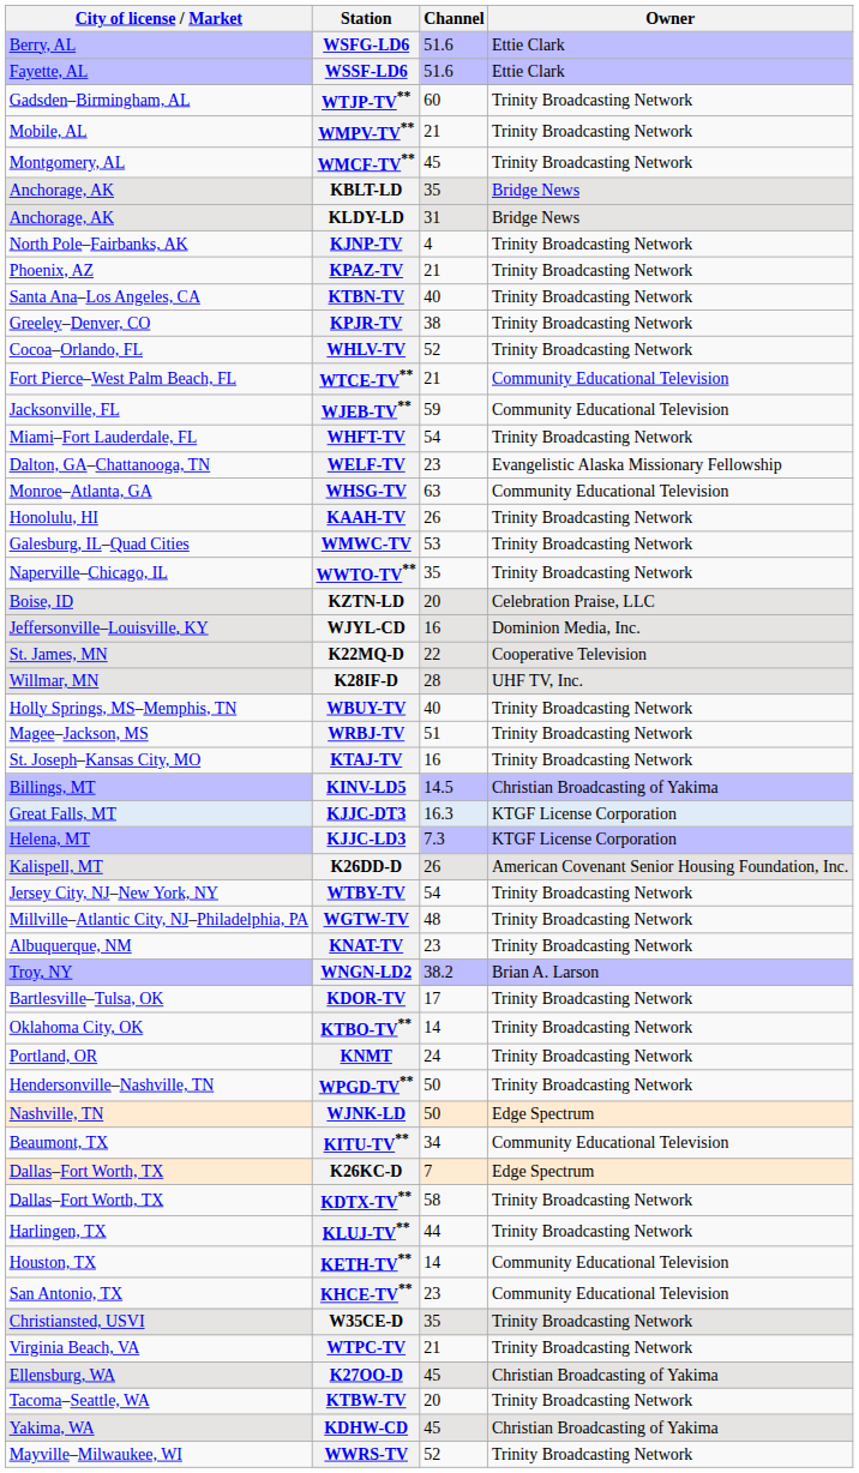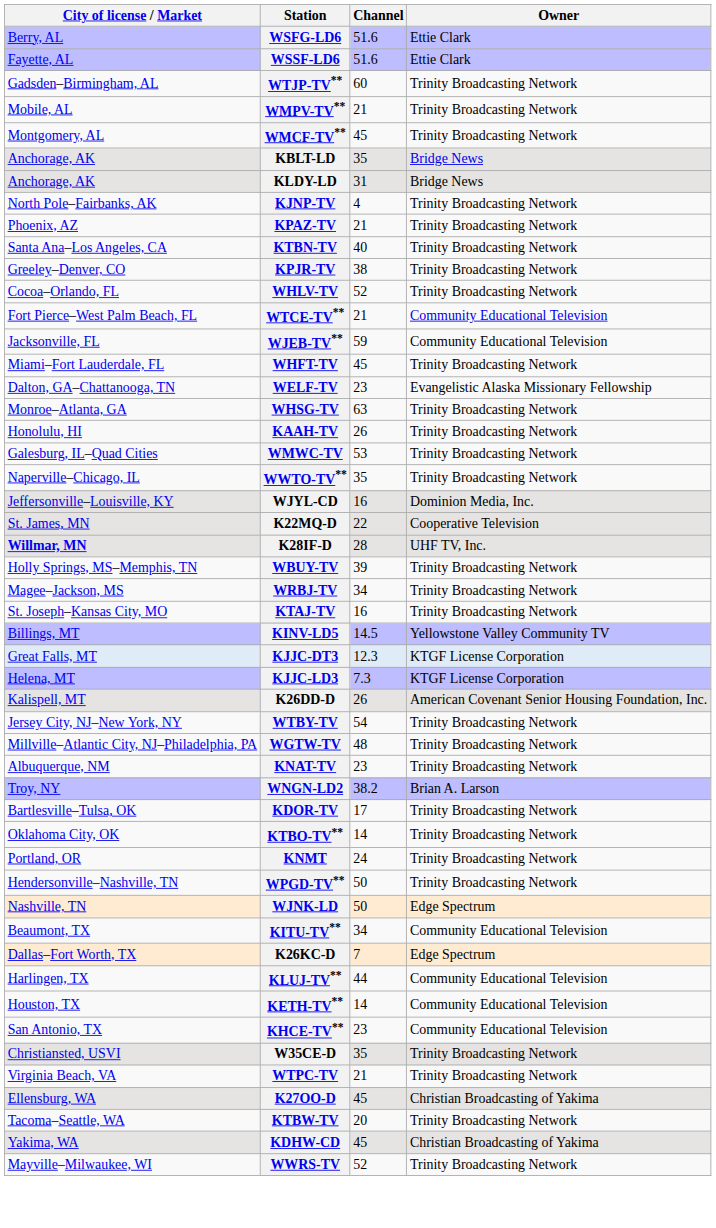WHFT-TV | Channel: 54 -> 45
WHSG-TV | Owner: Community Educational Television -> Trinity Broadcasting Network
- row: Boise, ID | KZTN-LD | 20 | Celebration Praise, LLC
K28IF-D | City of license / Market: normal -> bold
WBUY-TV | Channel: 40 -> 39
WRBJ-TV | Channel: 51 -> 34
KINV-LD5 | Owner: Christian Broadcasting of Yakima -> Yellowstone Valley Community TV
KJJC-DT3 | Channel: 16.3 -> 12.3
- row: Dallas–Fort Worth, TX | KDTX-TV** | 58 | Trinity Broadcasting Network
KLUJ-TV** | Owner: Trinity Broadcasting Network -> Community Educational Television
